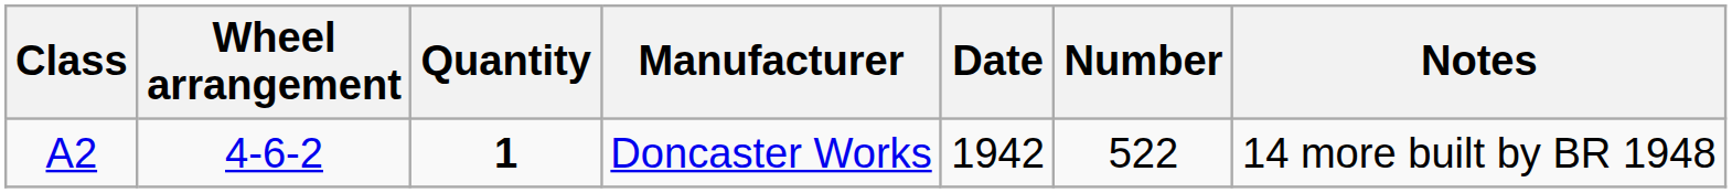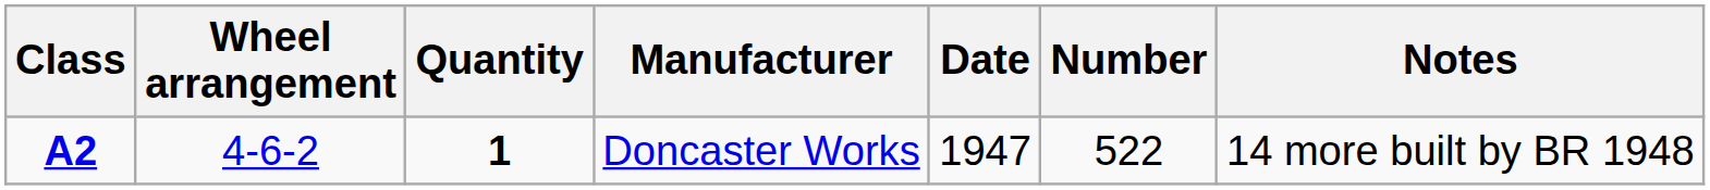Doncaster Works | Class: normal -> bold
Doncaster Works | Date: 1942 -> 1947
